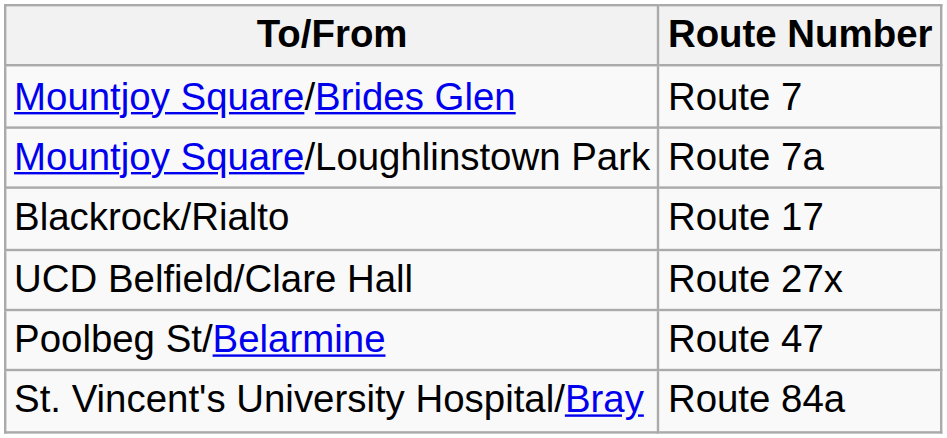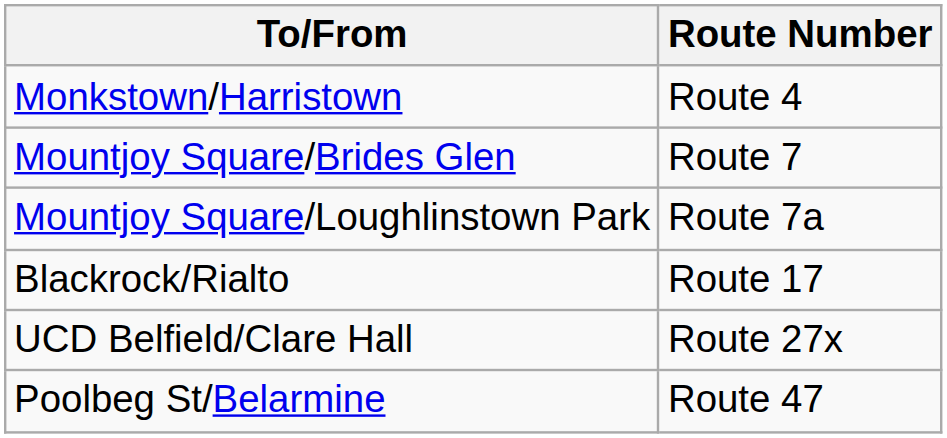+ row: Monkstown/Harristown | Route 4
- row: St. Vincent's University Hospital/Bray | Route 84a
